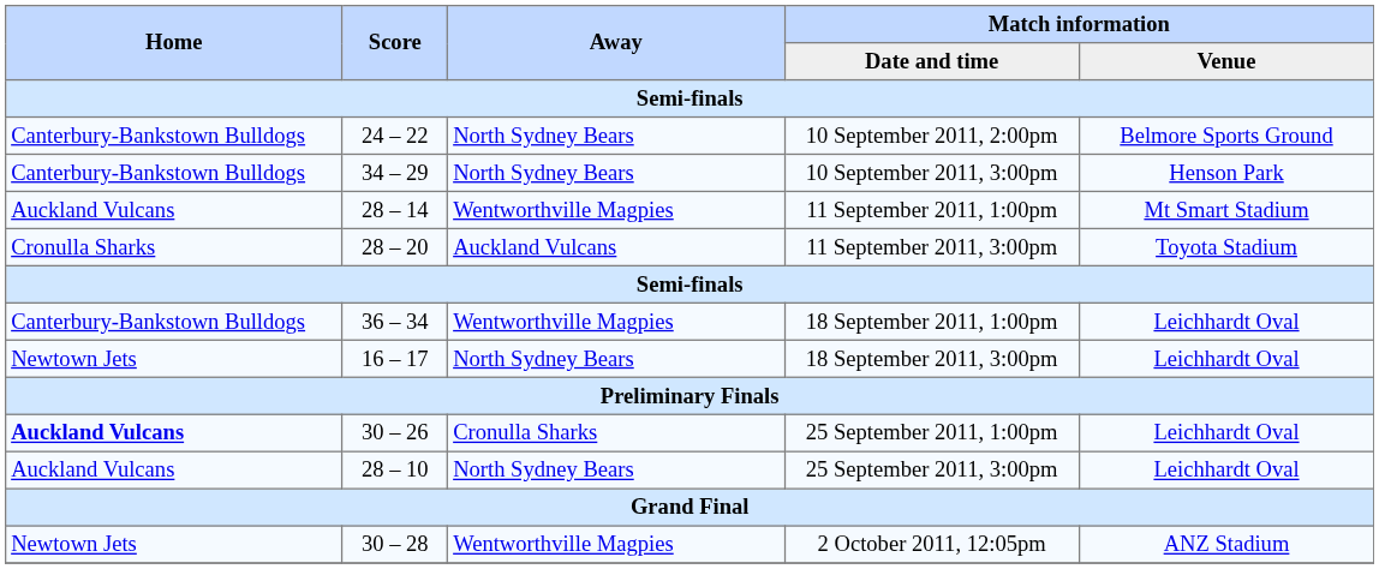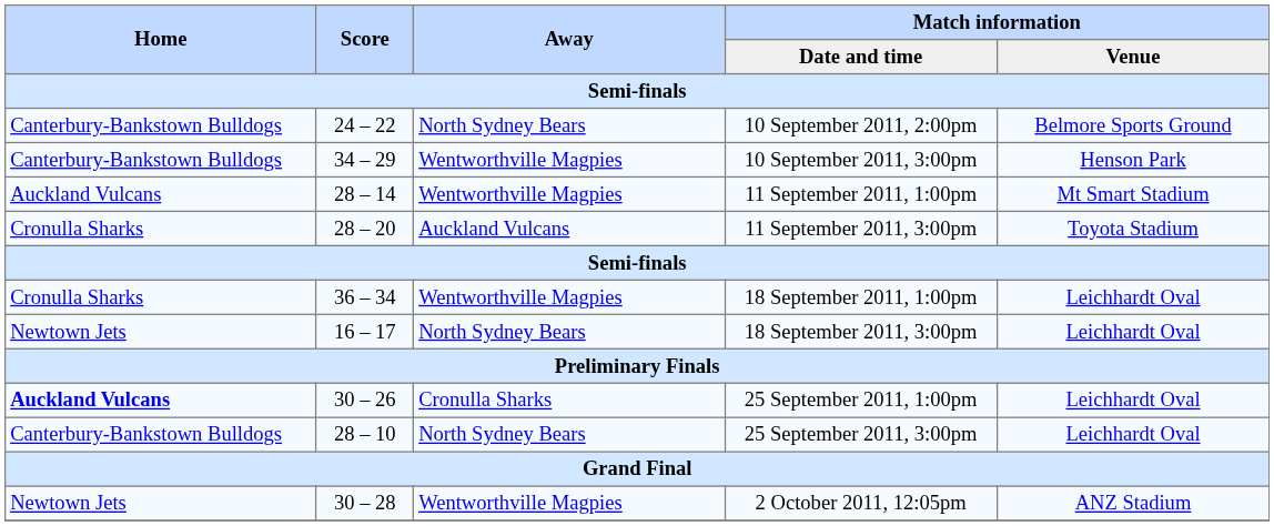10 September 2011, 3:00pm | Away: North Sydney Bears -> Wentworthville Magpies
18 September 2011, 1:00pm | Home: Canterbury-Bankstown Bulldogs -> Cronulla Sharks
25 September 2011, 3:00pm | Home: Auckland Vulcans -> Canterbury-Bankstown Bulldogs
